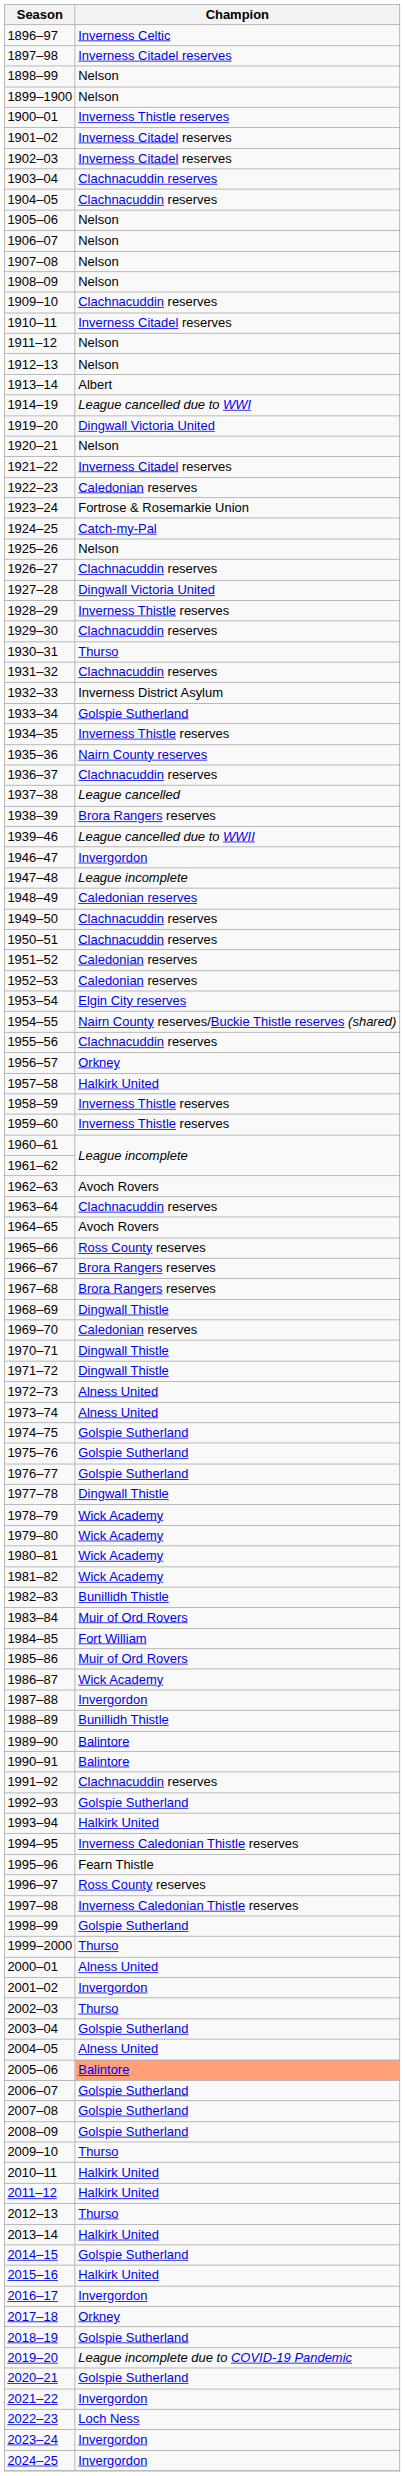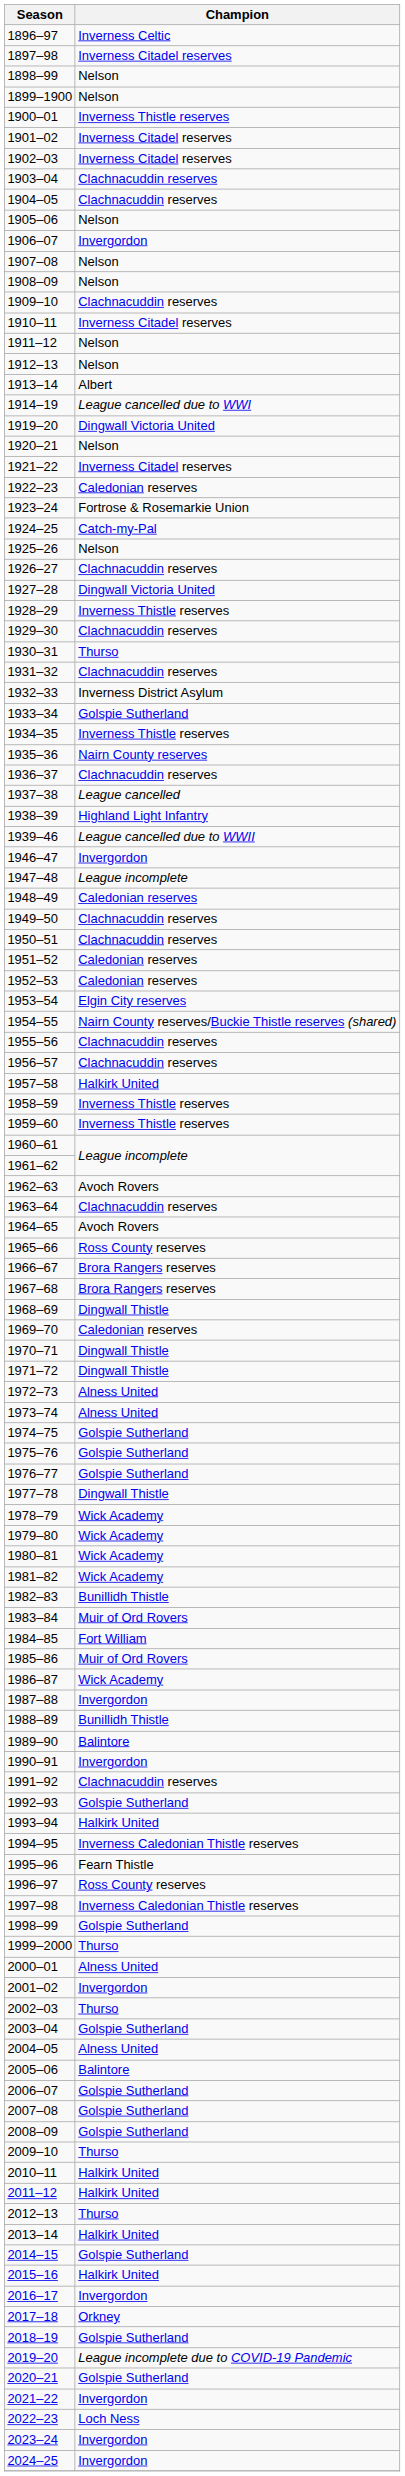1906–07 | Champion: Nelson -> Invergordon
1938–39 | Champion: Brora Rangers reserves -> Highland Light Infantry
1956–57 | Champion: Orkney -> Clachnacuddin reserves
1990–91 | Champion: Balintore -> Invergordon
2005–06 | Champion: lightsalmon background -> no background
